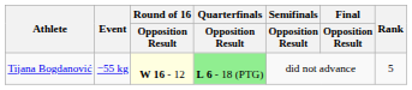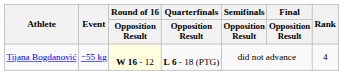Tijana Bogdanović | Quarterfinals / Opposition Result: lightgreen background -> no background
Tijana Bogdanović | Rank: 5 -> 4
